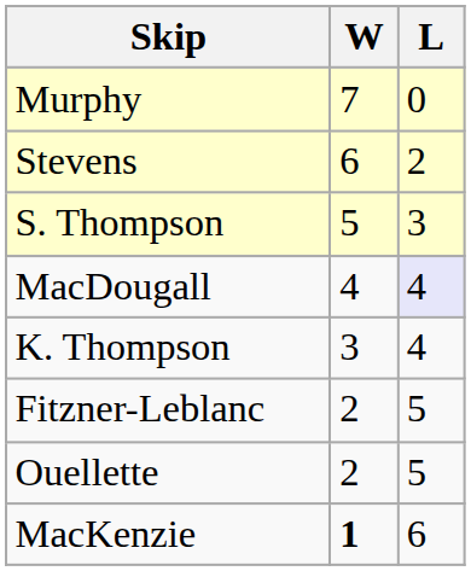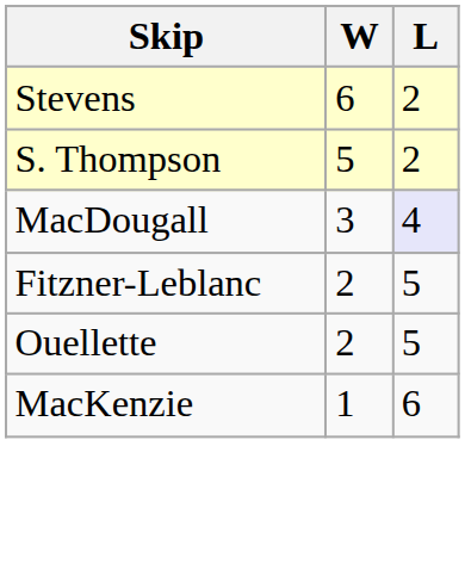- row: Murphy | 7 | 0
S. Thompson | L: 3 -> 2
MacDougall | W: 4 -> 3
- row: K. Thompson | 3 | 4
MacKenzie | W: bold -> normal
